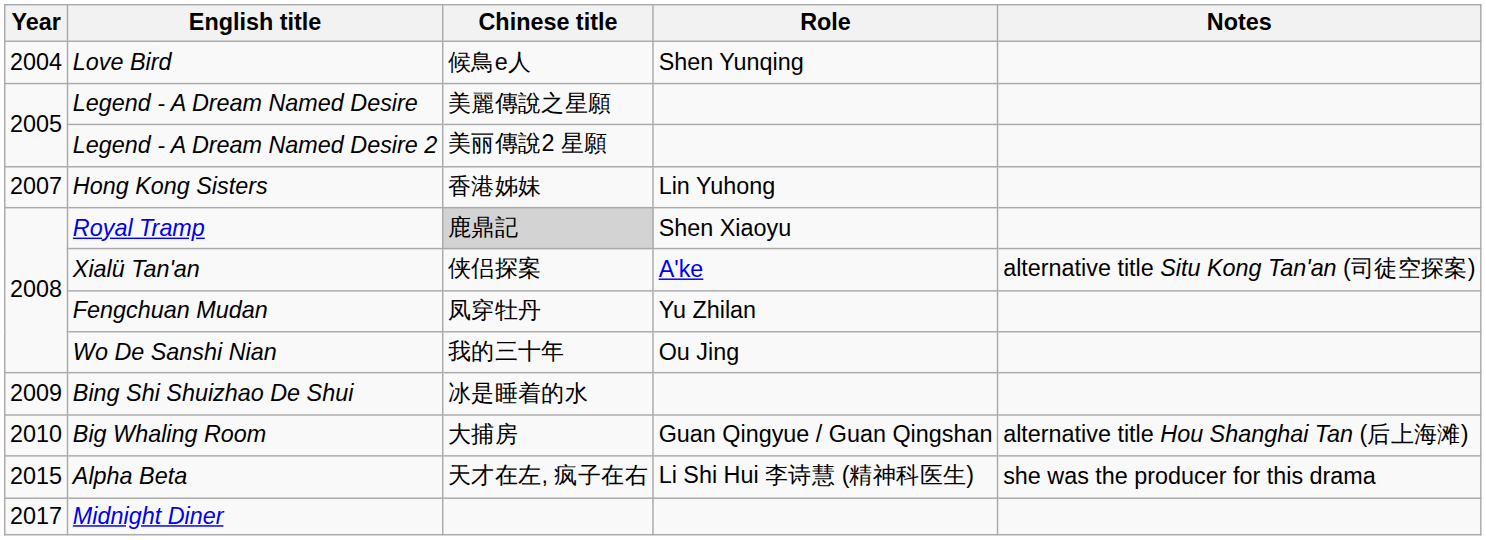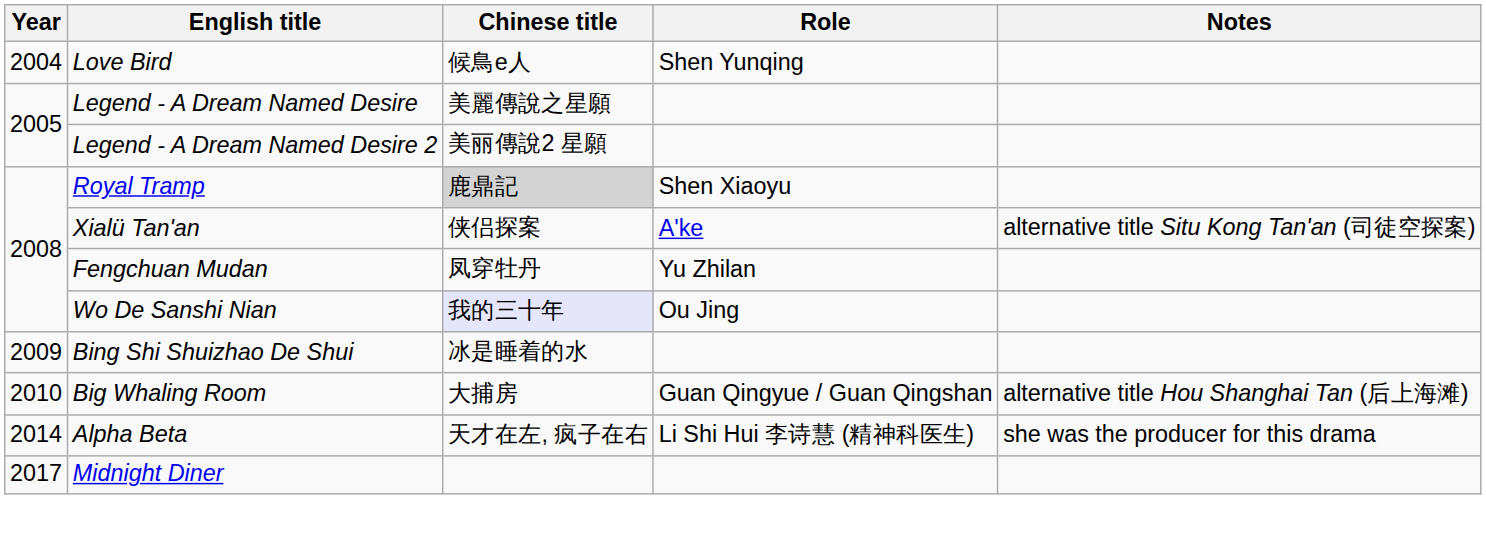- row: 2007 | Hong Kong Sisters | 香港姊妹 | Lin Yuhong
Wo De Sanshi Nian | Chinese title: no background -> lavender background
Alpha Beta | Year: 2015 -> 2014
